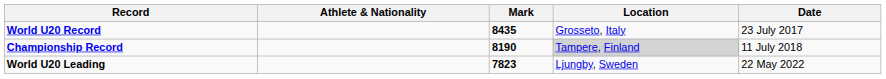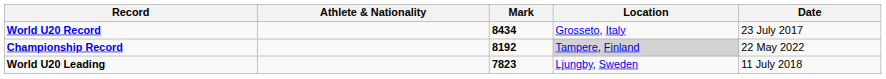World U20 Record | Mark: 8435 -> 8434
Championship Record | Mark: 8190 -> 8192
Championship Record | Date: 11 July 2018 -> 22 May 2022
World U20 Leading | Date: 22 May 2022 -> 11 July 2018
